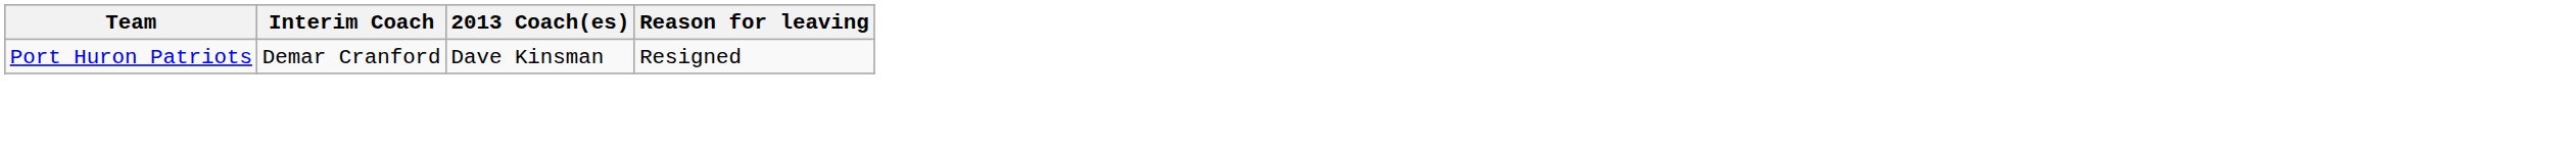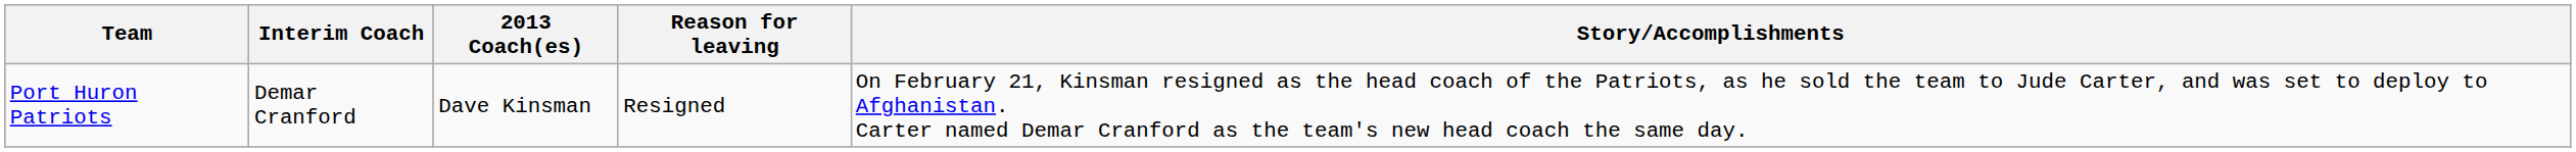+ column: Story/Accomplishments | On February 21, Kinsman resigned as the head coach of the Patriots, as he sold the team to Jude Carter, and was set to deploy to Afghanistan. Carter named Demar Cranford as the team's new head coach the same day.
